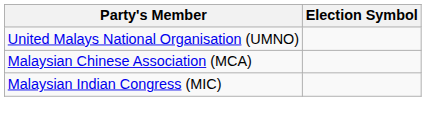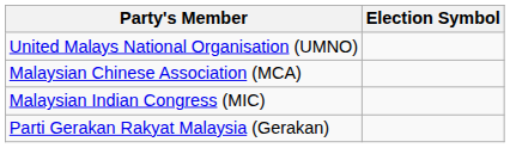+ row: Parti Gerakan Rakyat Malaysia (Gerakan)
